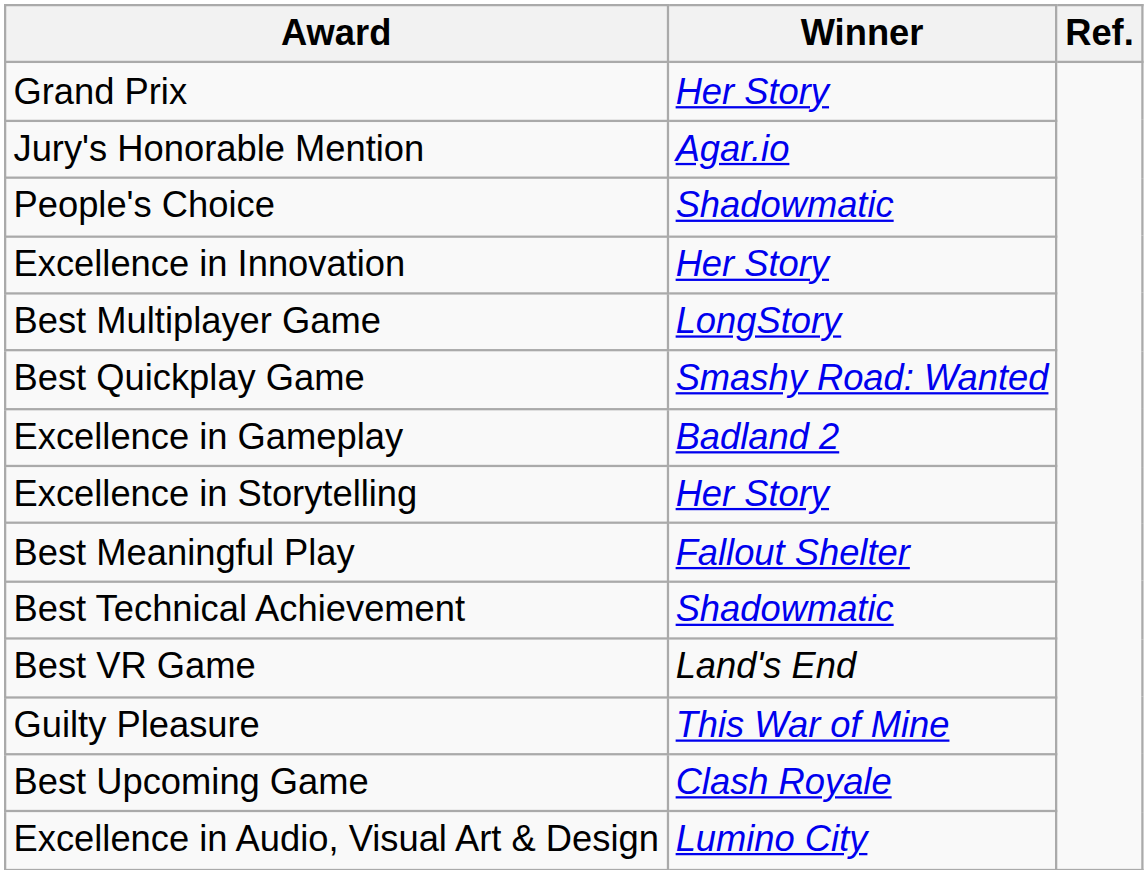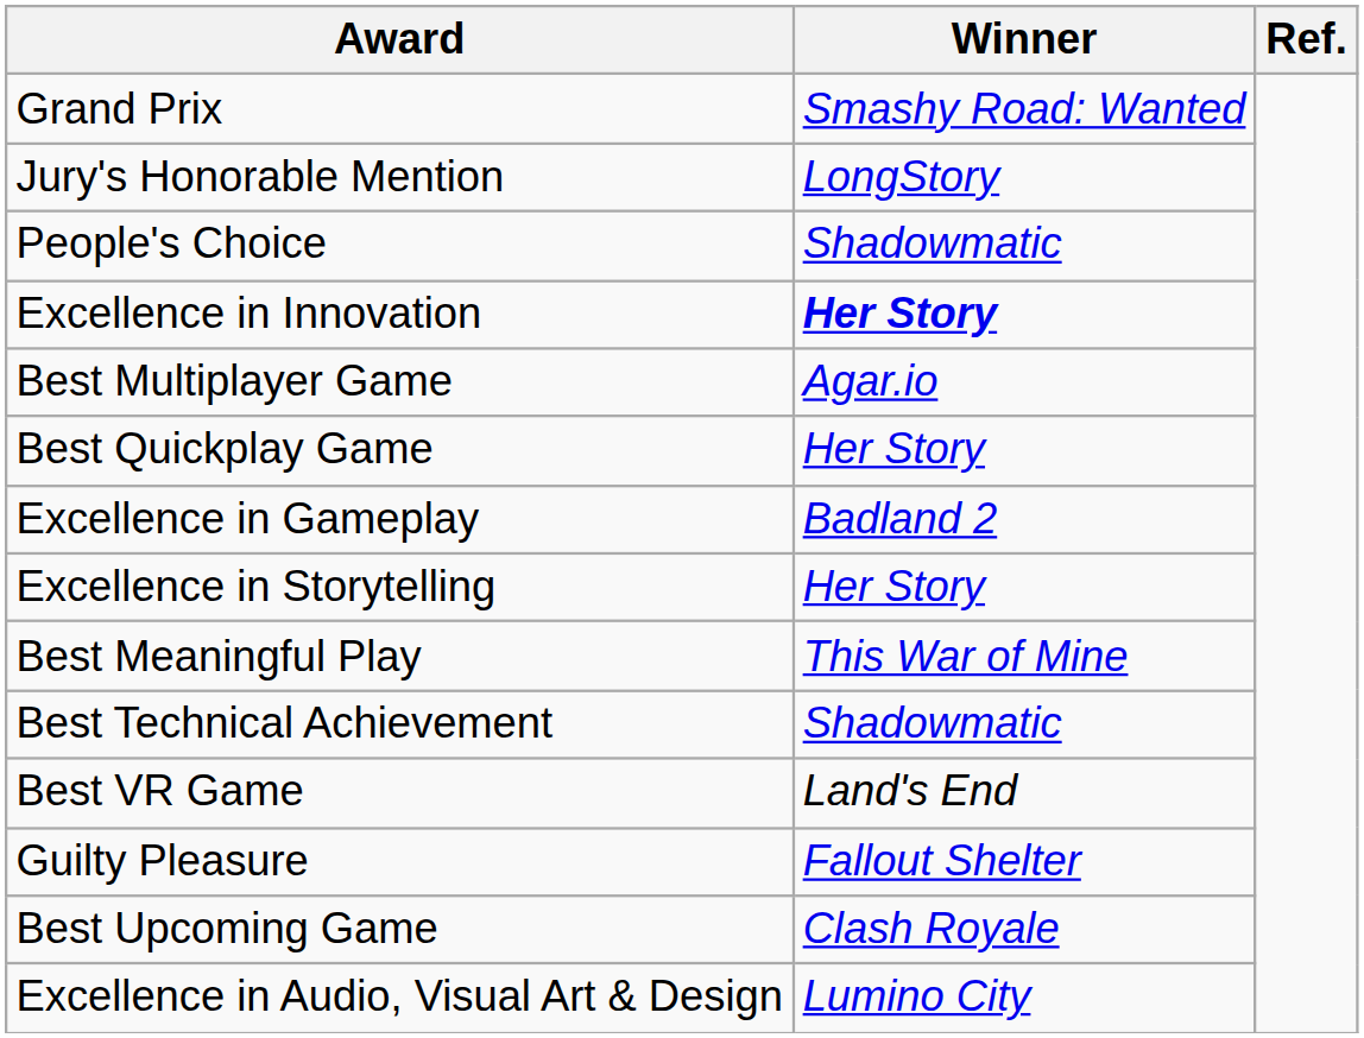Grand Prix | Winner: Her Story -> Smashy Road: Wanted
Jury's Honorable Mention | Winner: Agar.io -> LongStory
Excellence in Innovation | Winner: normal -> bold
Best Multiplayer Game | Winner: LongStory -> Agar.io
Best Quickplay Game | Winner: Smashy Road: Wanted -> Her Story
Best Meaningful Play | Winner: Fallout Shelter -> This War of Mine
Guilty Pleasure | Winner: This War of Mine -> Fallout Shelter
